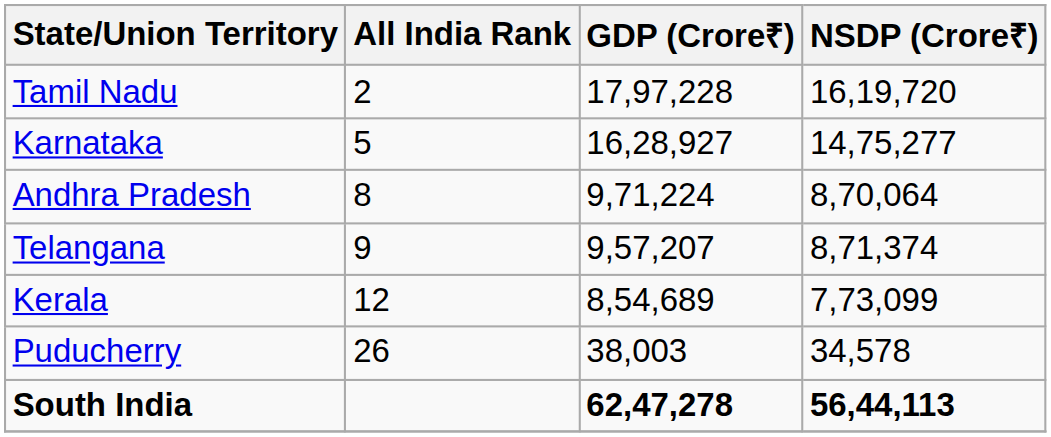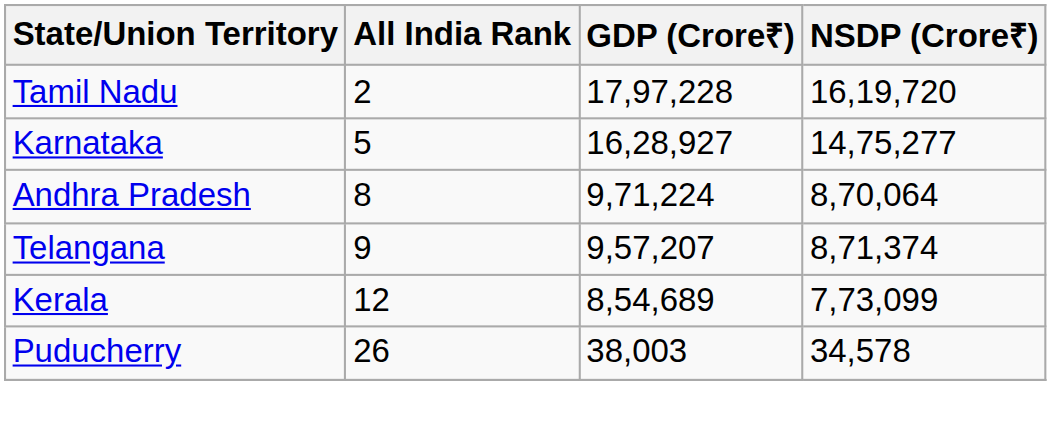- row: South India | 62,47,278 | 56,44,113
